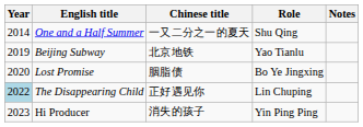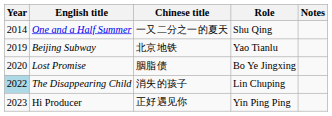The Disappearing Child | Chinese title: 正好遇见你 -> 消失的孩子
Hi Producer | Chinese title: 消失的孩子 -> 正好遇见你
